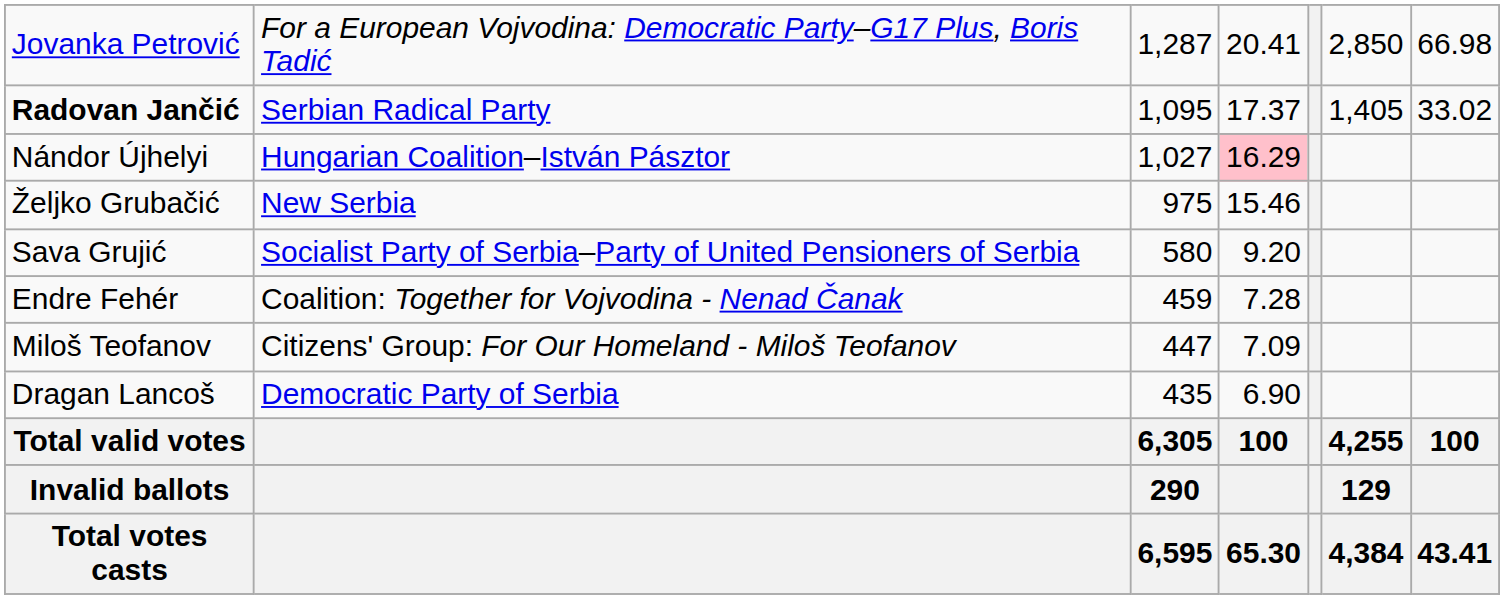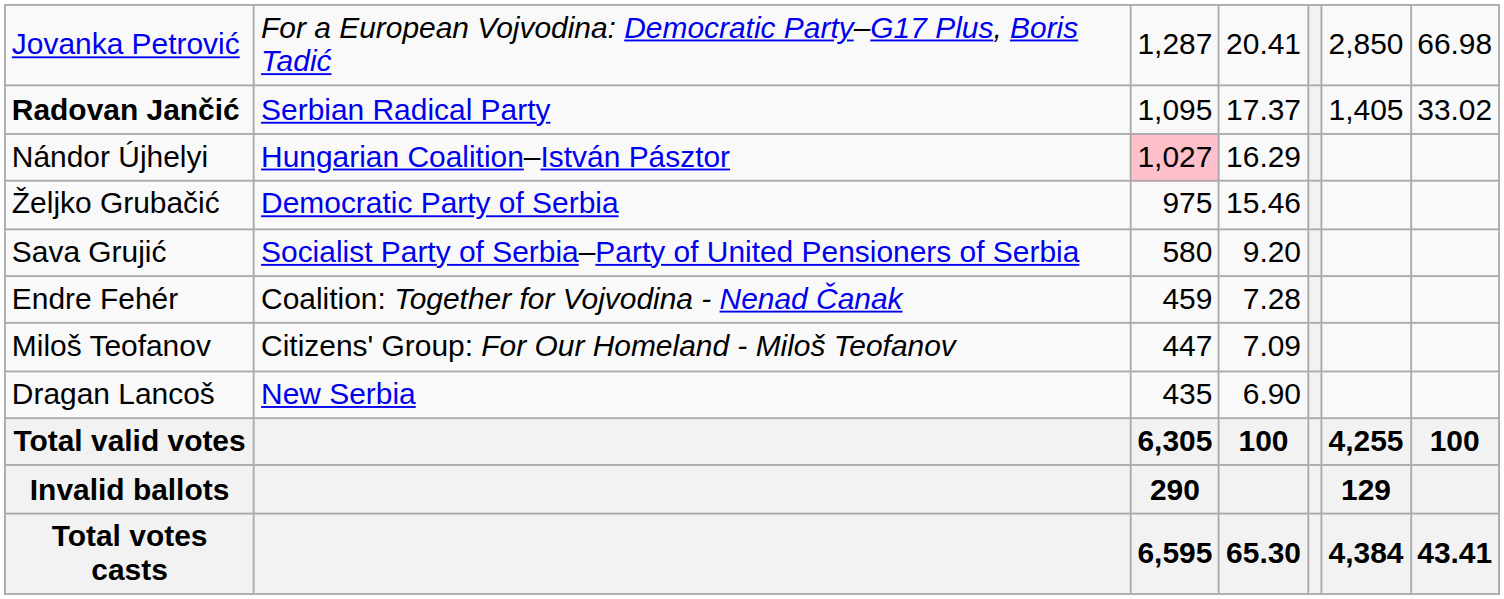Nándor Újhelyi | column 3: no background -> pink background
Nándor Újhelyi | column 4: pink background -> no background
Željko Grubačić | column 2: New Serbia -> Democratic Party of Serbia
Dragan Lancoš | column 2: Democratic Party of Serbia -> New Serbia
